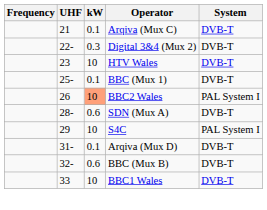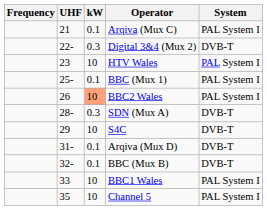Arqiva (Mux C) | System: DVB-T -> PAL System I
HTV Wales | System: DVB-T -> PAL System I
BBC (Mux 1) | System: DVB-T -> PAL System I
SDN (Mux A) | kW: 0.6 -> 0.3
S4C | System: PAL System I -> DVB-T
BBC (Mux B) | kW: 0.6 -> 0.1
BBC1 Wales | System: DVB-T -> PAL System I
+ row: 35 | 10 | Channel 5 | PAL System I
